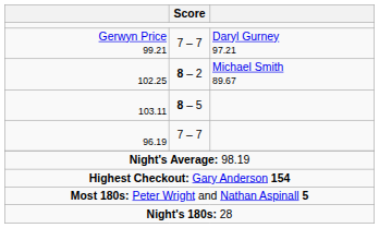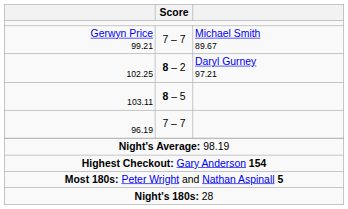Gerwyn Price 99.21 | column 3: Daryl Gurney 97.21 -> Michael Smith 89.67
102.25 | column 3: Michael Smith 89.67 -> Daryl Gurney 97.21
